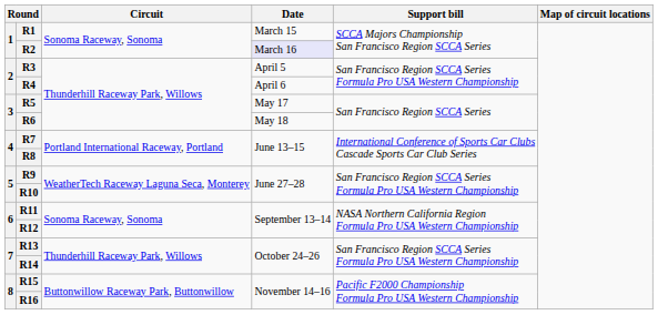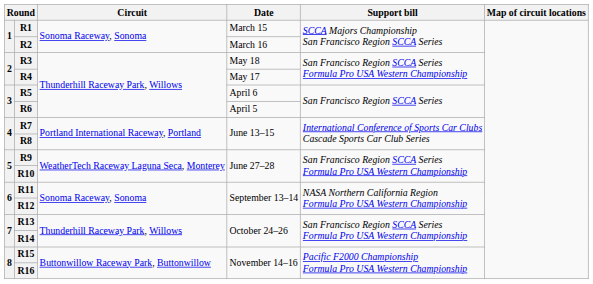R2 | Date: lavender background -> no background
R3 | Date: April 5 -> May 18
R4 | Date: April 6 -> May 17
R5 | Date: May 17 -> April 6
R6 | Date: May 18 -> April 5
